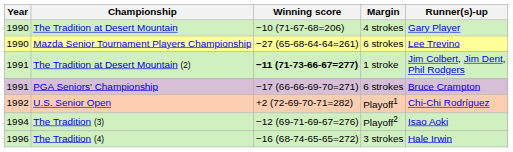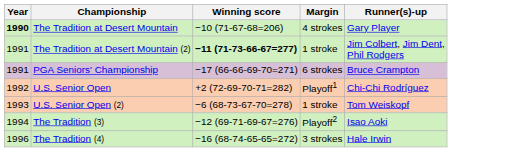The Tradition at Desert Mountain | Year: normal -> bold
- row: 1990 | Mazda Senior Tournament Players Championship | −27 (65-68-64-64=261) | 6 strokes | Lee Trevino
+ row: 1993 | U.S. Senior Open (2) | −6 (68-73-67-70=278) | 1 stroke | Tom Weiskopf
